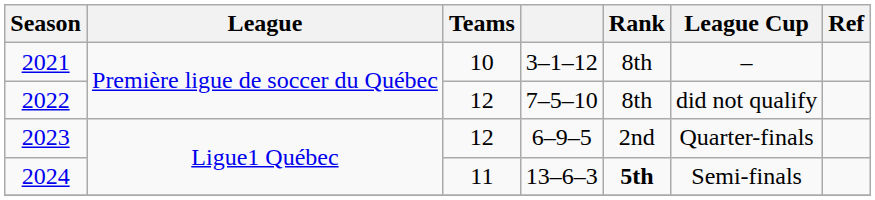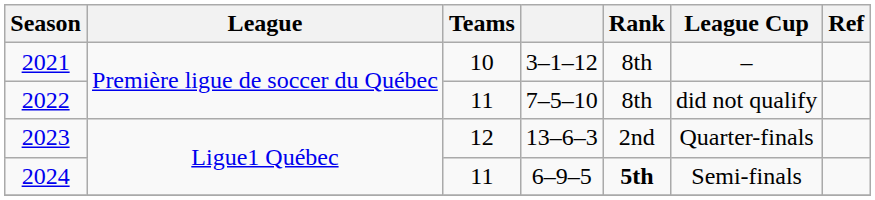2022 | Teams: 12 -> 11
2023 | column 4: 6–9–5 -> 13–6–3
2024 | column 4: 13–6–3 -> 6–9–5
